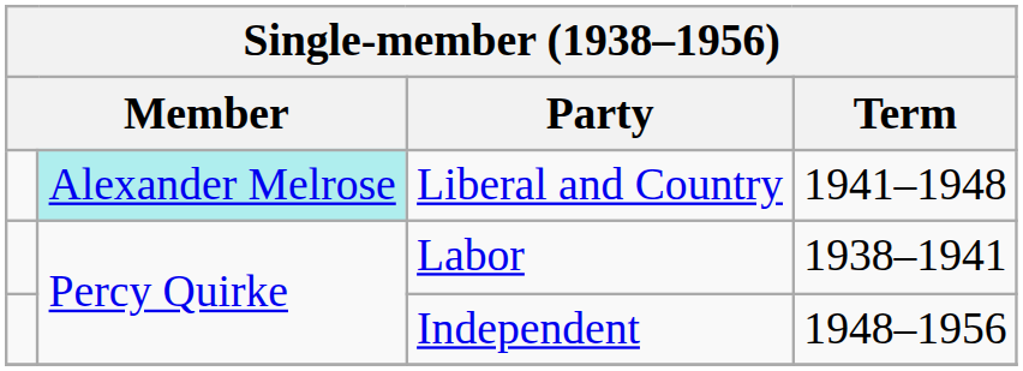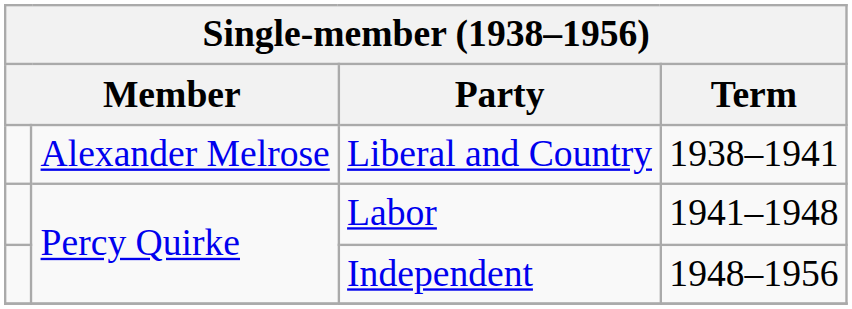Liberal and Country | column 2: paleturquoise background -> no background
Liberal and Country | Term: 1941–1948 -> 1938–1941
Labor | Term: 1938–1941 -> 1941–1948
